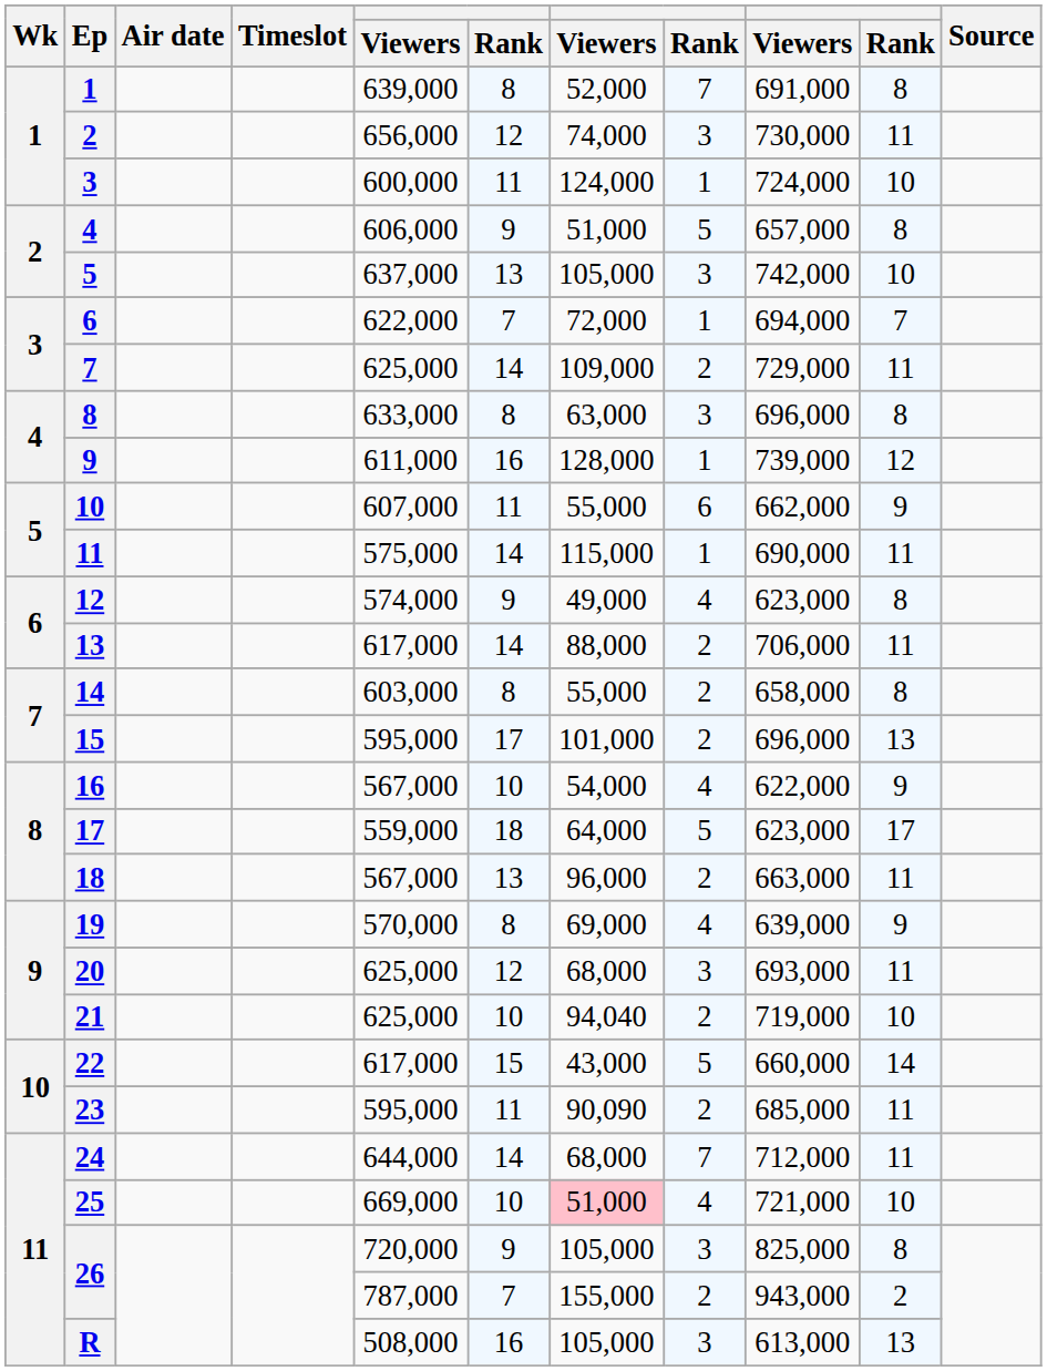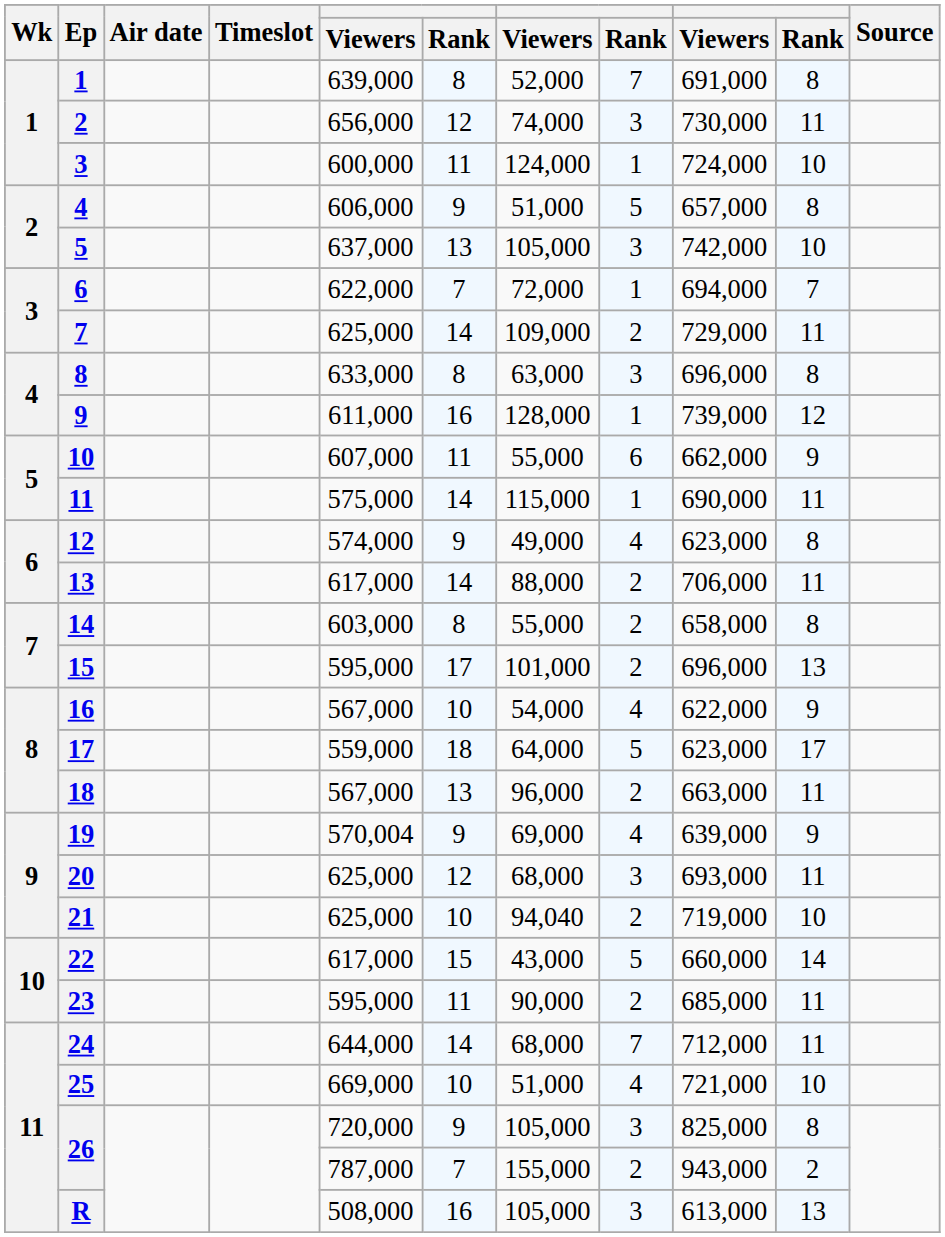19 | column 5: 570,000 -> 570,004
19 | column 6: 8 -> 9
23 | column 7: 90,090 -> 90,000
25 | column 7: pink background -> no background
